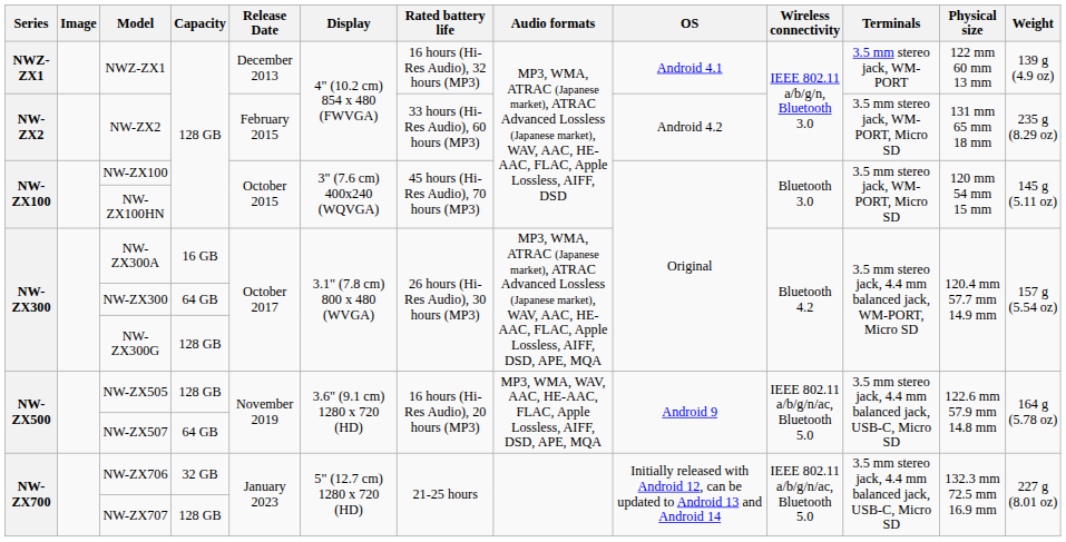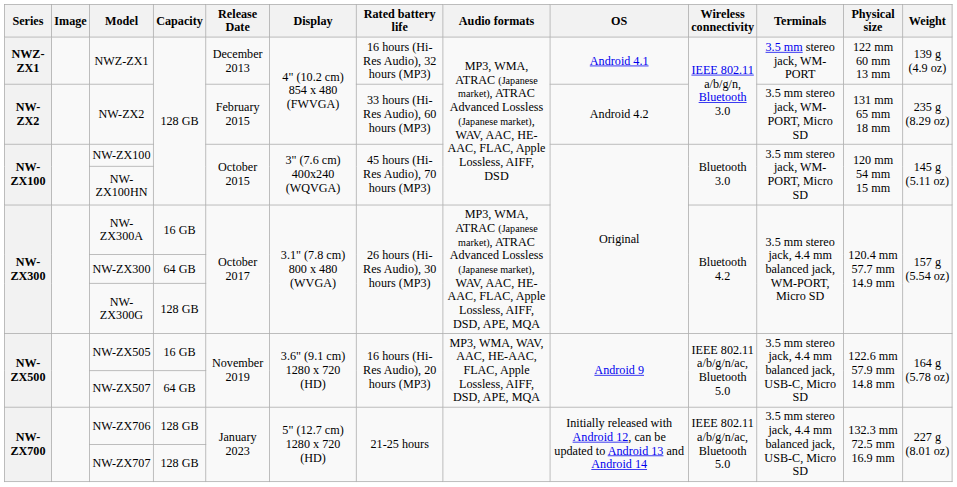NW-ZX505 | Capacity: 128 GB -> 16 GB
NW-ZX706 | Capacity: 32 GB -> 128 GB
